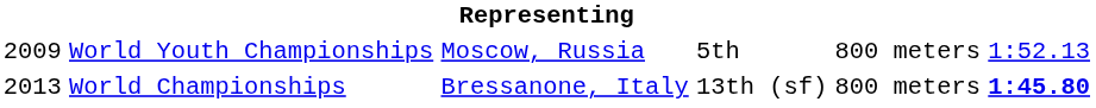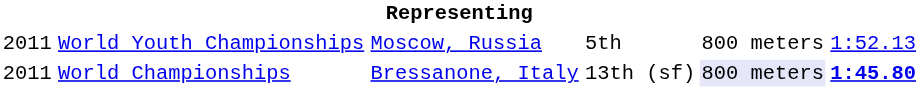World Youth Championships | column 1: 2009 -> 2011
World Championships | column 1: 2013 -> 2011
World Championships | column 5: no background -> lavender background
